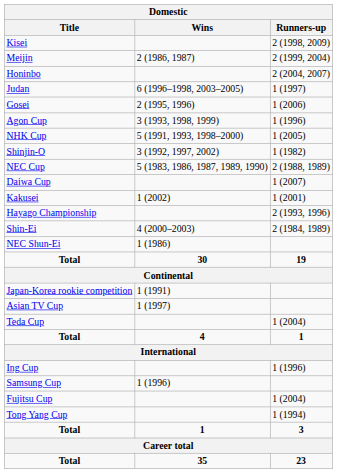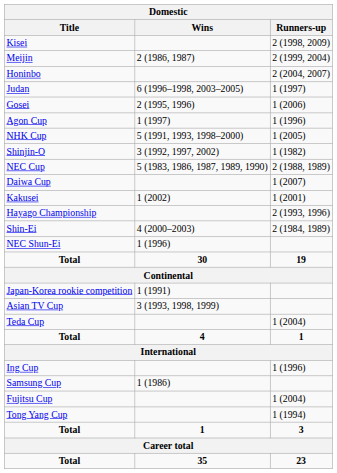Agon Cup | Wins: 3 (1993, 1998, 1999) -> 1 (1997)
NEC Shun-Ei | Wins: 1 (1986) -> 1 (1996)
Asian TV Cup | Wins: 1 (1997) -> 3 (1993, 1998, 1999)
Samsung Cup | Wins: 1 (1996) -> 1 (1986)
